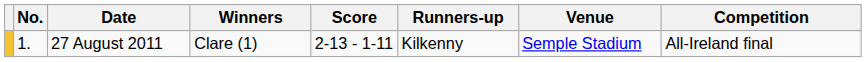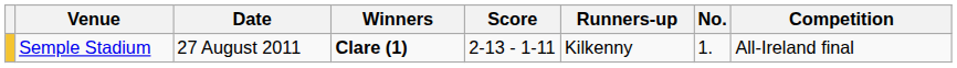columns swapped: No. <-> Venue
27 August 2011 | Winners: normal -> bold
